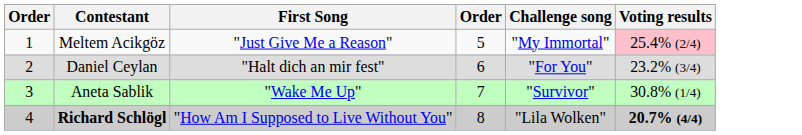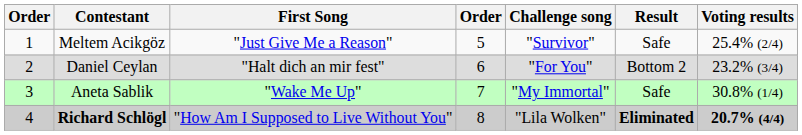+ column: Result | Safe | Bottom 2 | Safe | Eliminated
Meltem Acikgöz | Challenge song: "My Immortal" -> "Survivor"
Meltem Acikgöz | Voting results: pink background -> no background
Aneta Sablik | Challenge song: "Survivor" -> "My Immortal"
